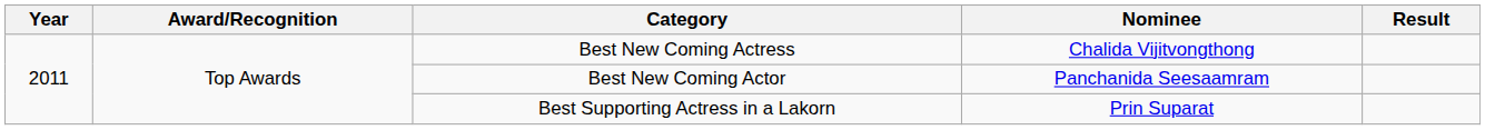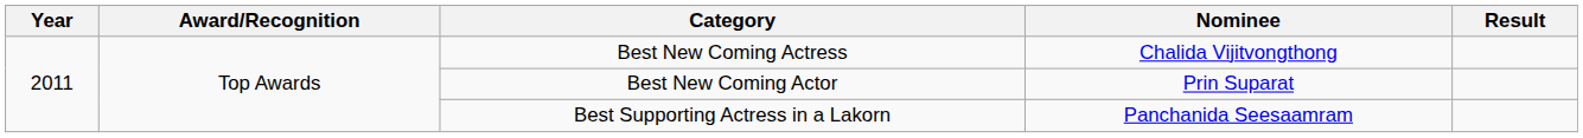Best New Coming Actor | Nominee: Panchanida Seesaamram -> Prin Suparat
Best Supporting Actress in a Lakorn | Nominee: Prin Suparat -> Panchanida Seesaamram
